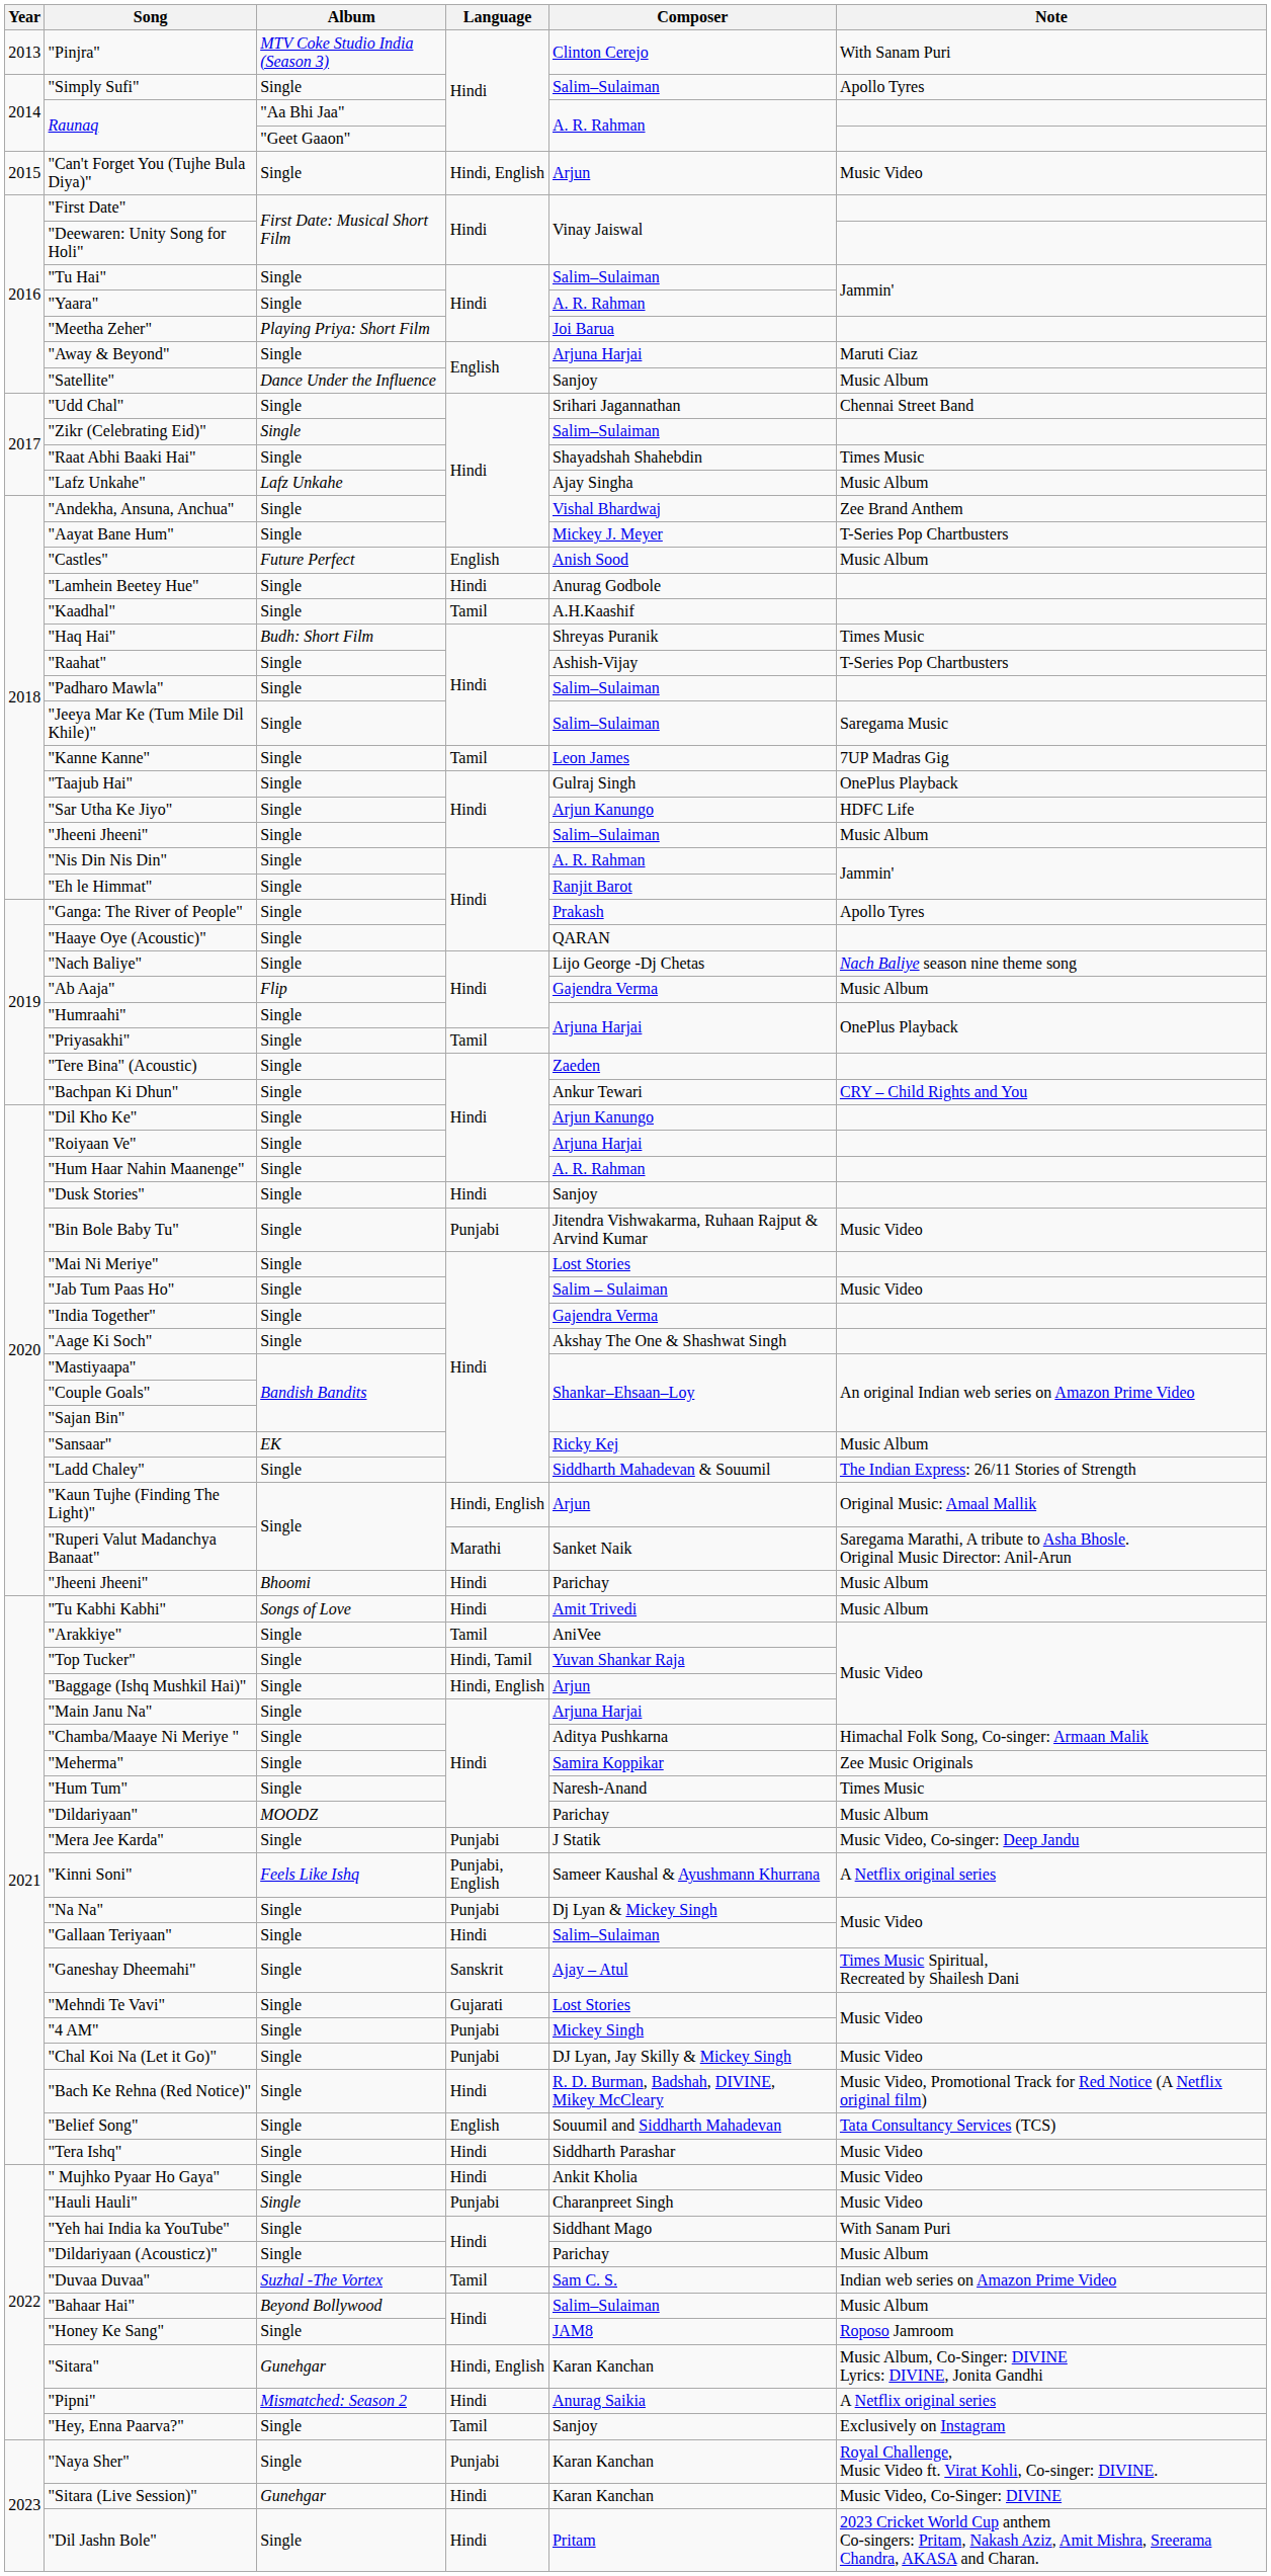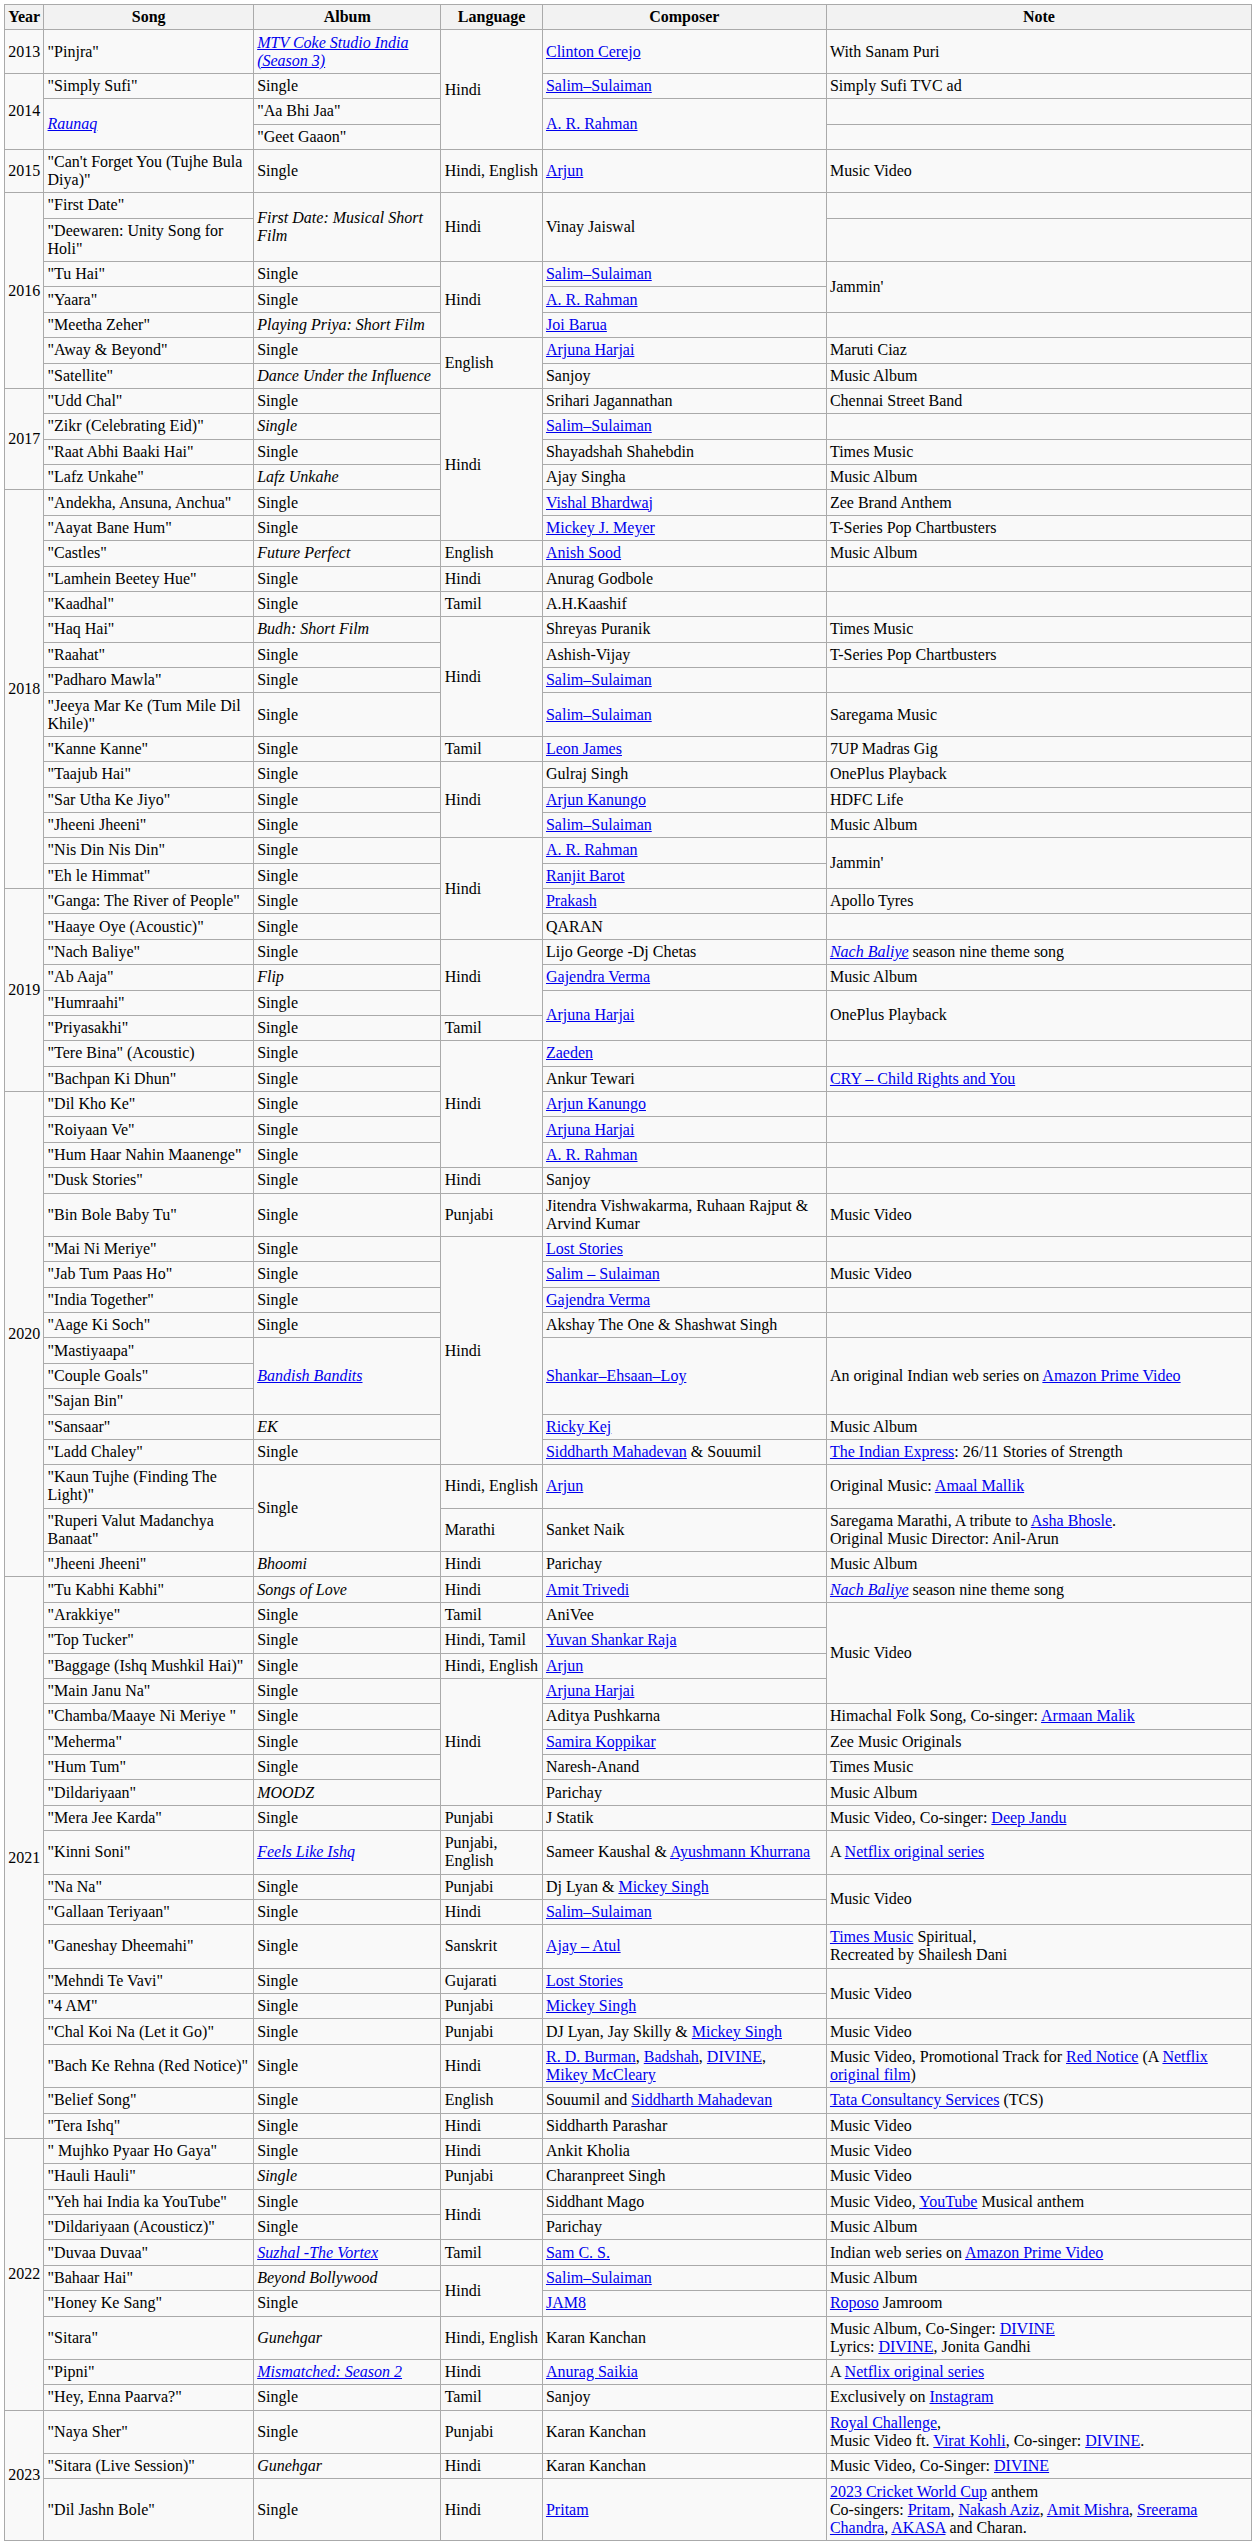"Simply Sufi" | Note: Apollo Tyres -> Simply Sufi TVC ad
"Tu Kabhi Kabhi" | Note: Music Album -> Nach Baliye season nine theme song
"Yeh hai India ka YouTube" | Note: With Sanam Puri -> Music Video, YouTube Musical anthem
